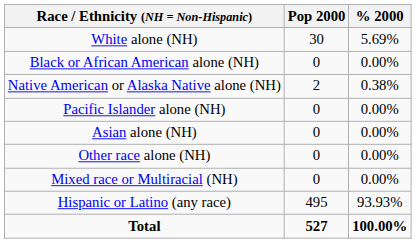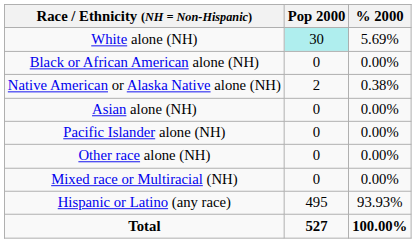White alone (NH) | Pop 2000: no background -> paleturquoise background
rows swapped: Asian alone (NH) <-> Pacific Islander alone (NH)
